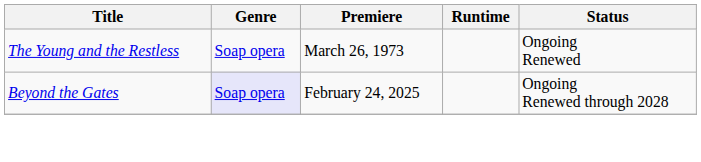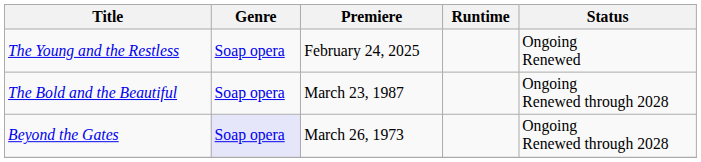The Young and the Restless | Premiere: March 26, 1973 -> February 24, 2025
+ row: The Bold and the Beautiful | Soap opera | March 23, 1987 | Ongoing Renewed through 2028
Beyond the Gates | Premiere: February 24, 2025 -> March 26, 1973
